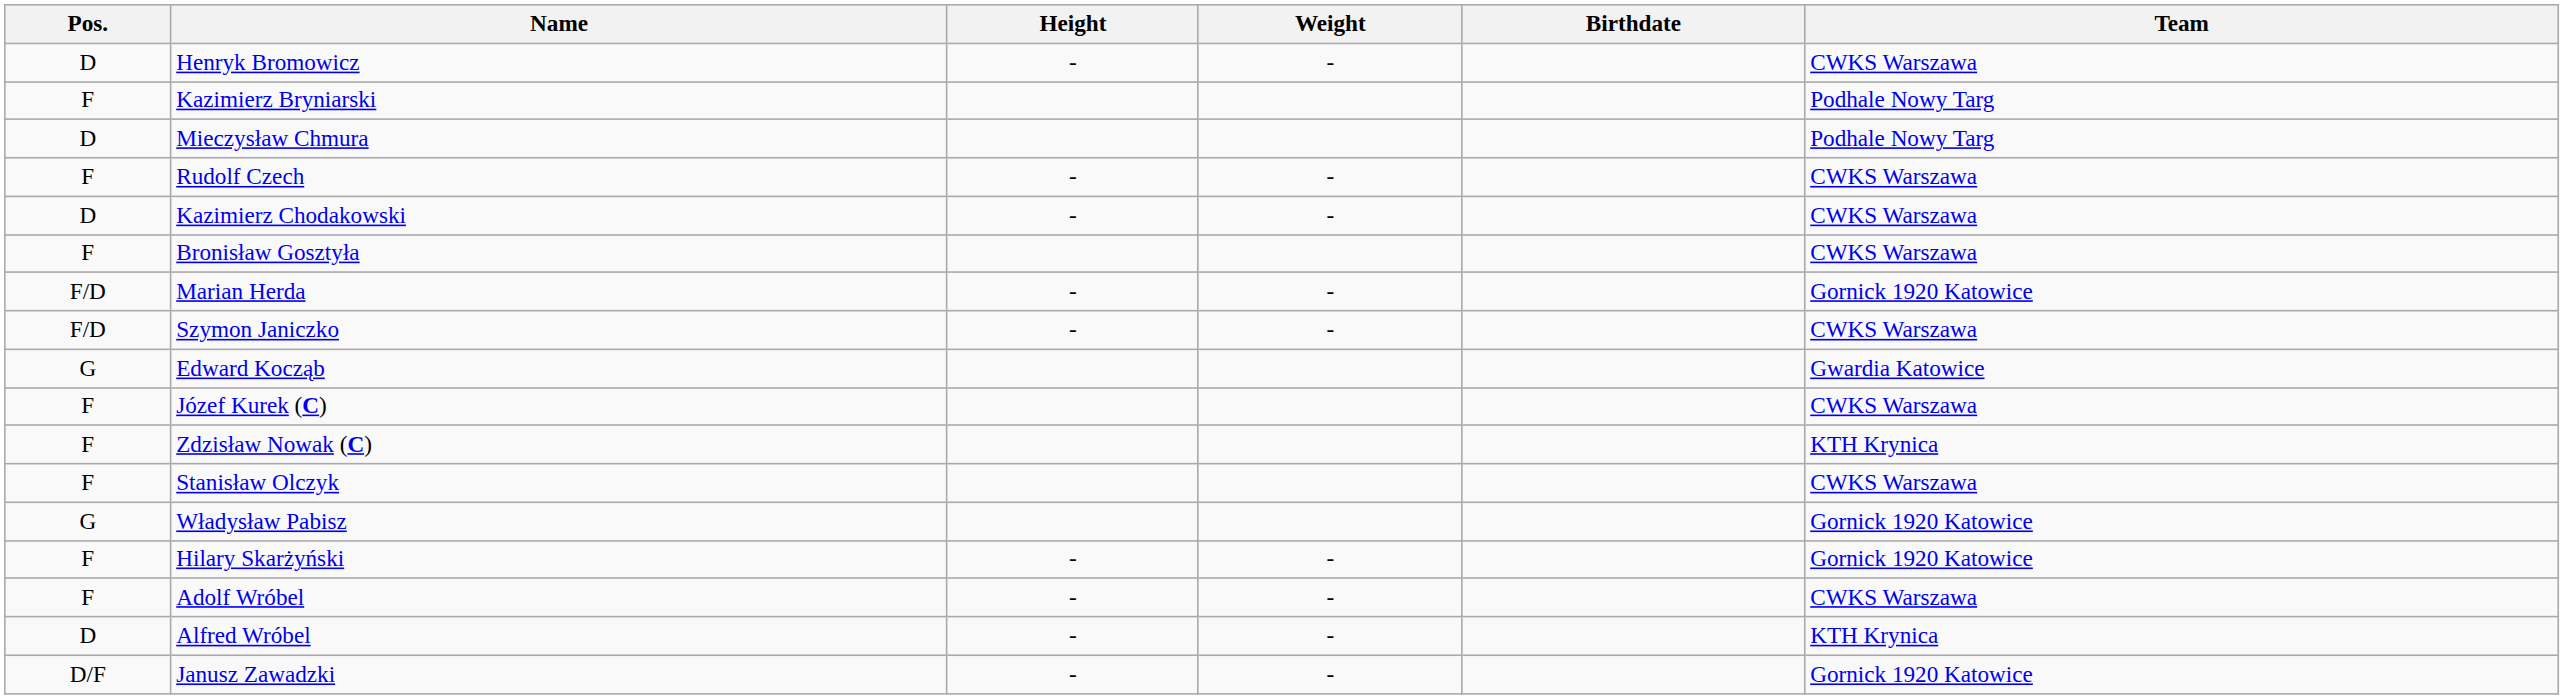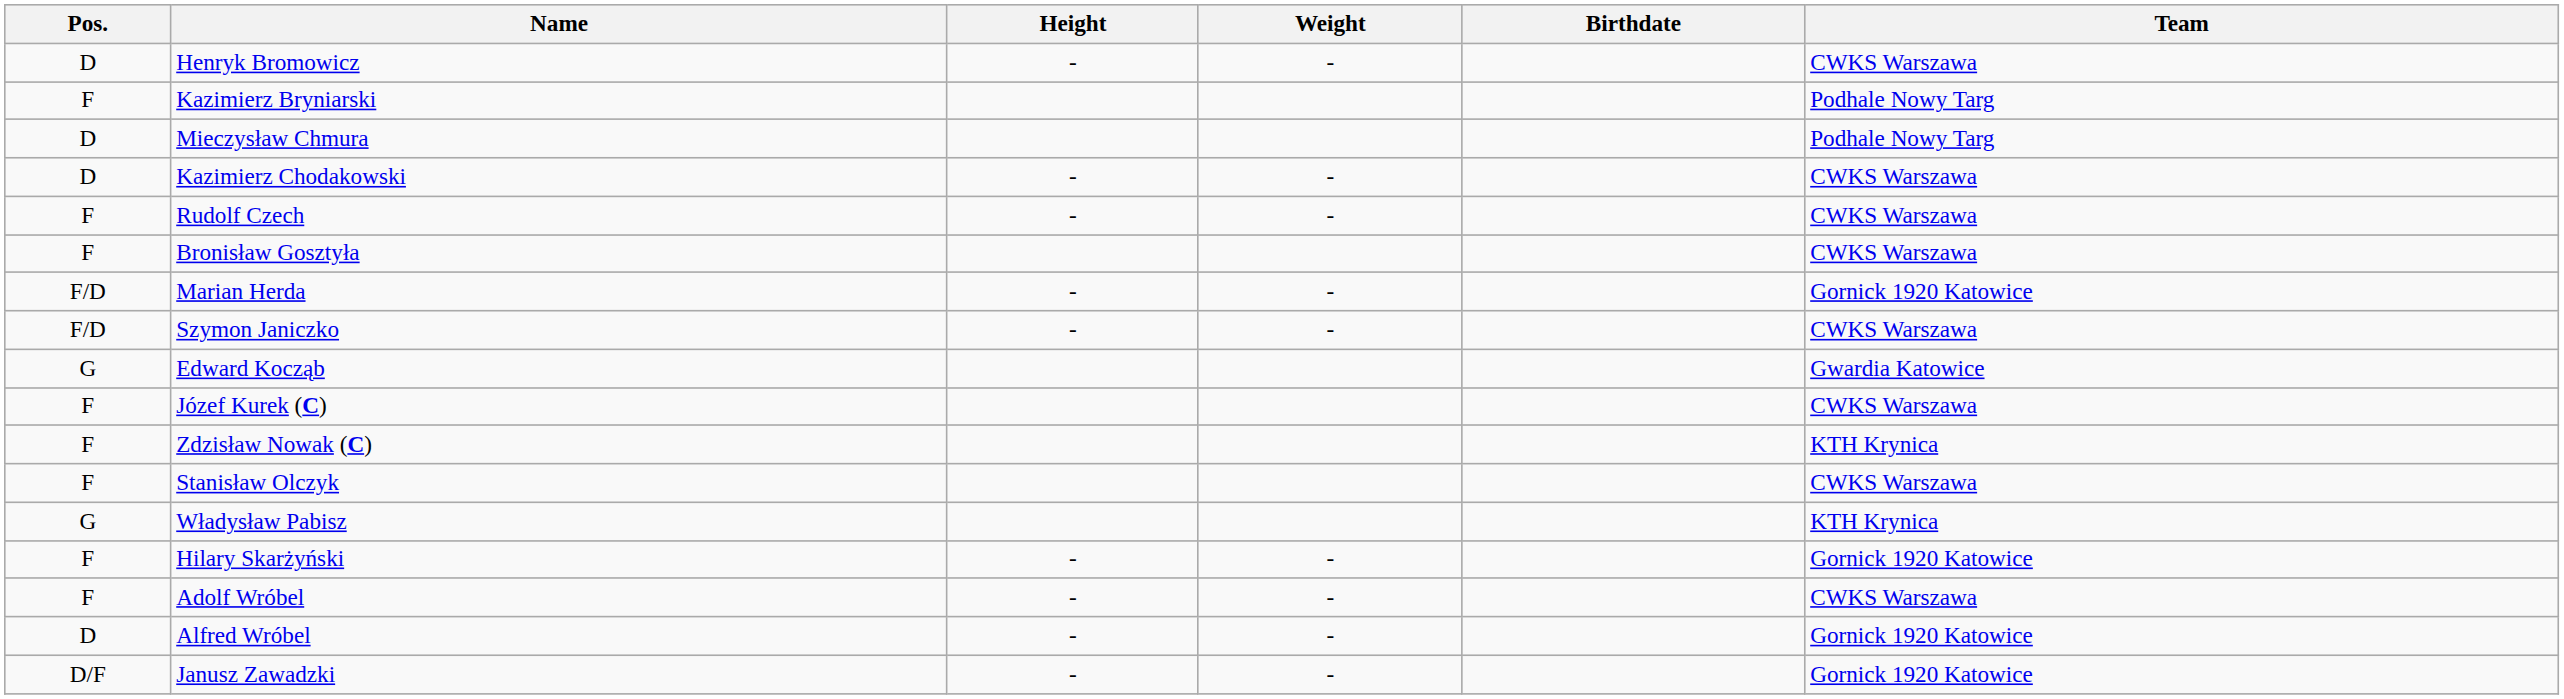rows swapped: Kazimierz Chodakowski <-> Rudolf Czech
Władysław Pabisz | Team: Gornick 1920 Katowice -> KTH Krynica
Alfred Wróbel | Team: KTH Krynica -> Gornick 1920 Katowice
